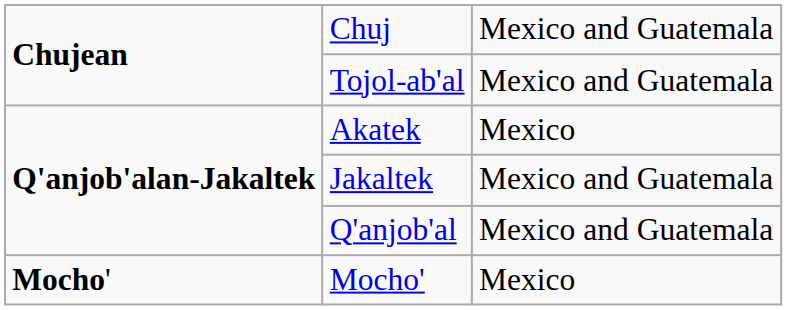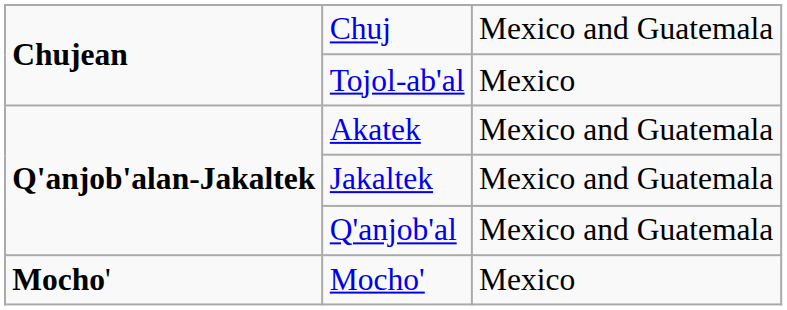Tojol-ab'al | column 3: Mexico and Guatemala -> Mexico
Akatek | column 3: Mexico -> Mexico and Guatemala
